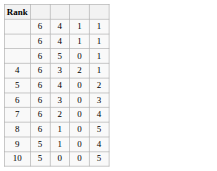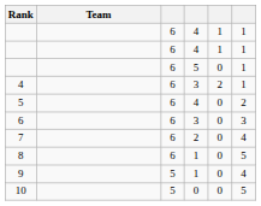+ column: Team
